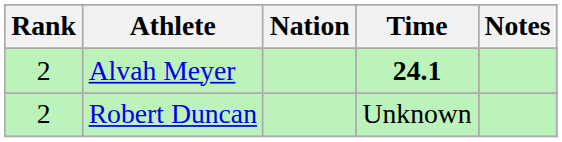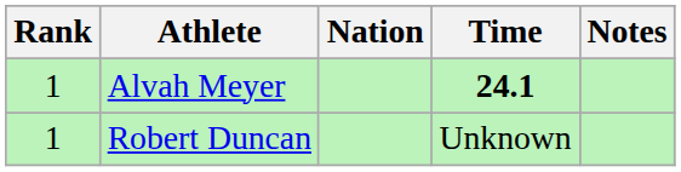Alvah Meyer | Rank: 2 -> 1
Robert Duncan | Rank: 2 -> 1
